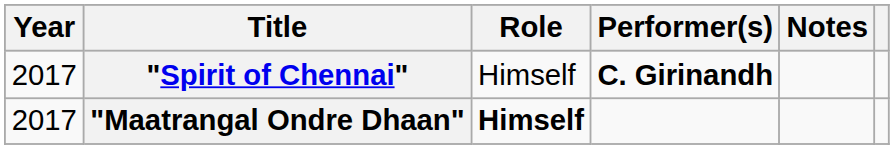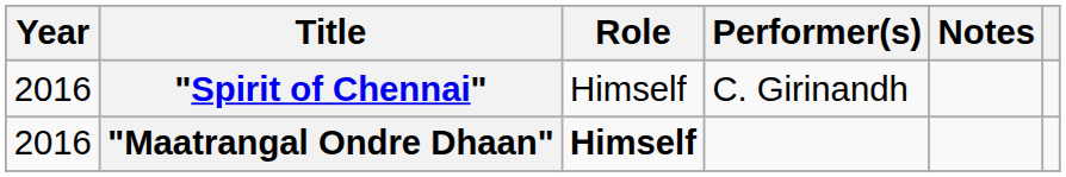"Spirit of Chennai" | Year: 2017 -> 2016
"Spirit of Chennai" | Performer(s): bold -> normal
"Maatrangal Ondre Dhaan" | Year: 2017 -> 2016
